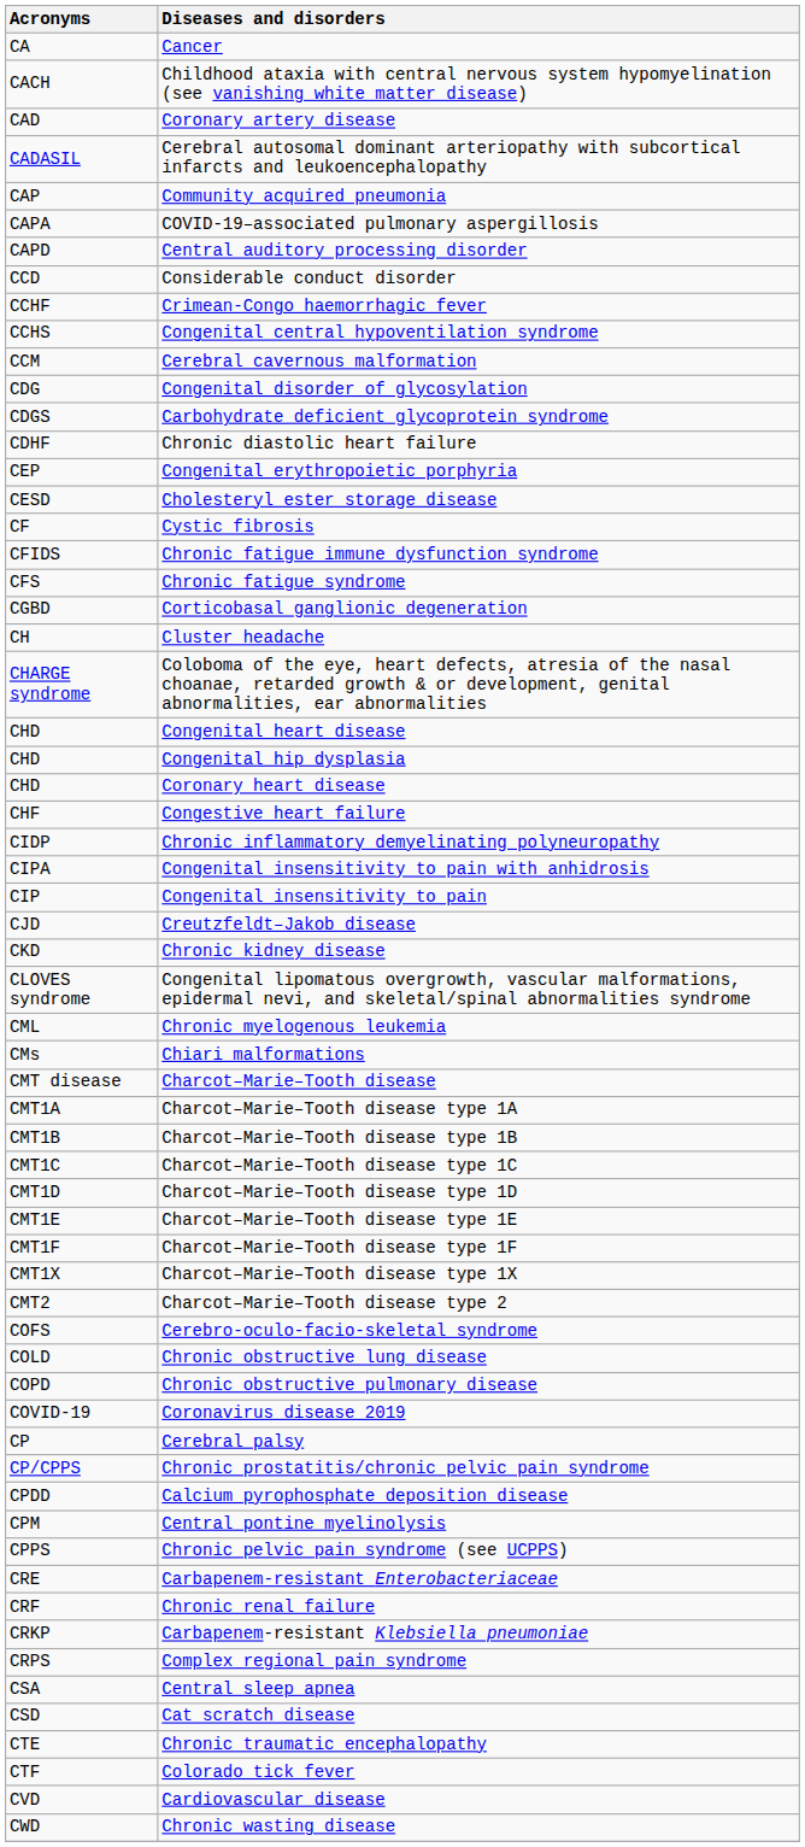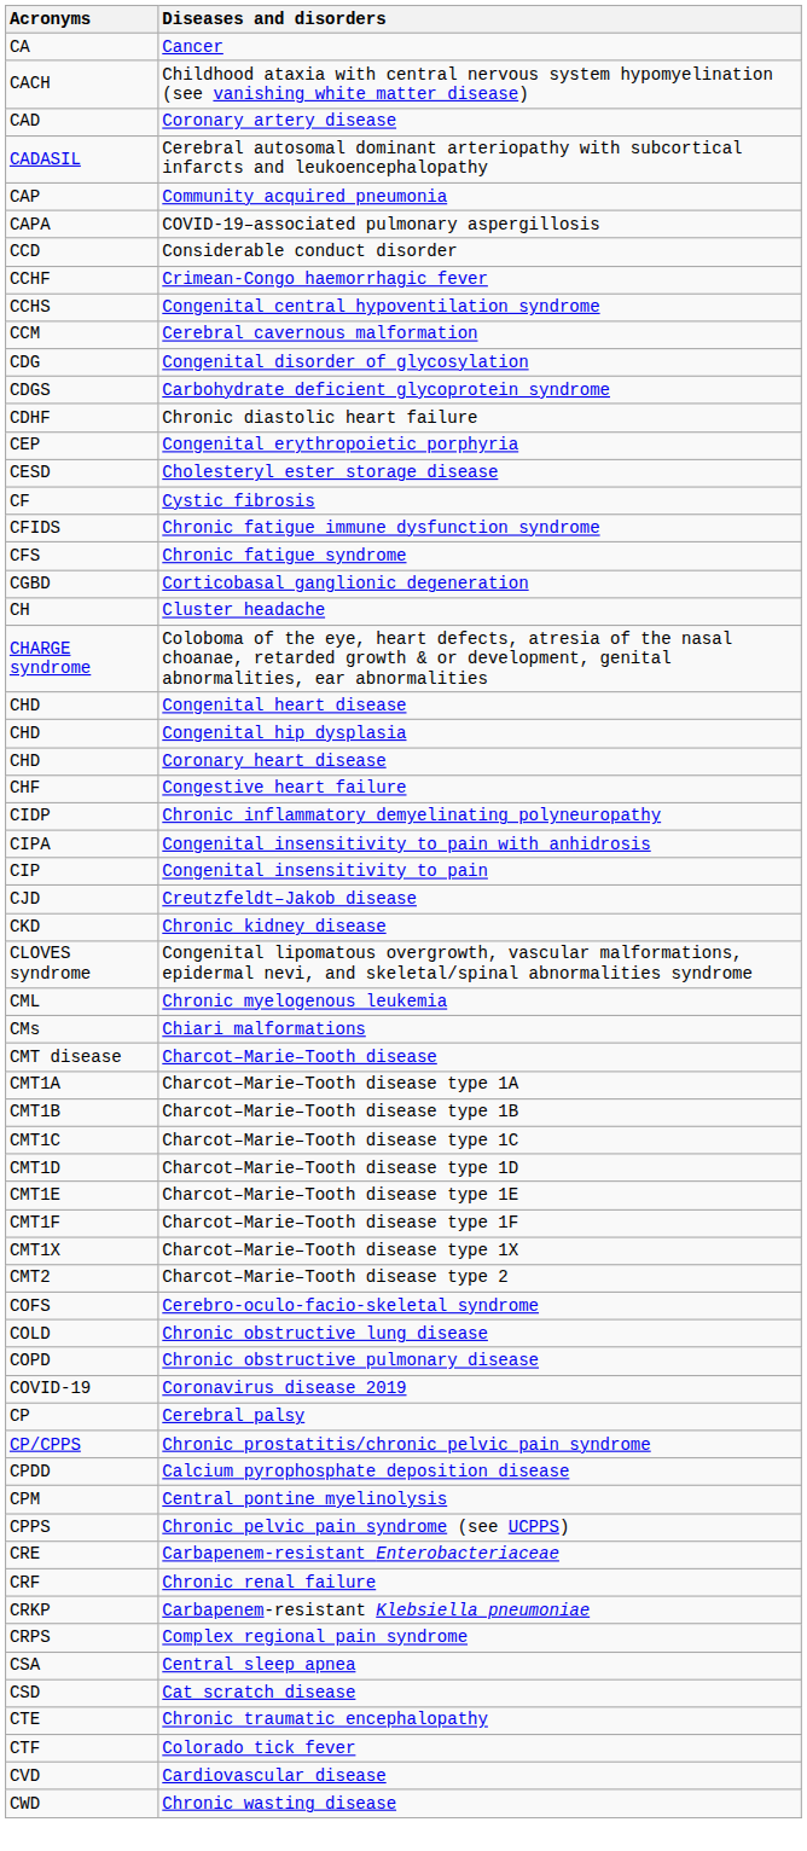- row: CAPD | Central auditory processing disorder
